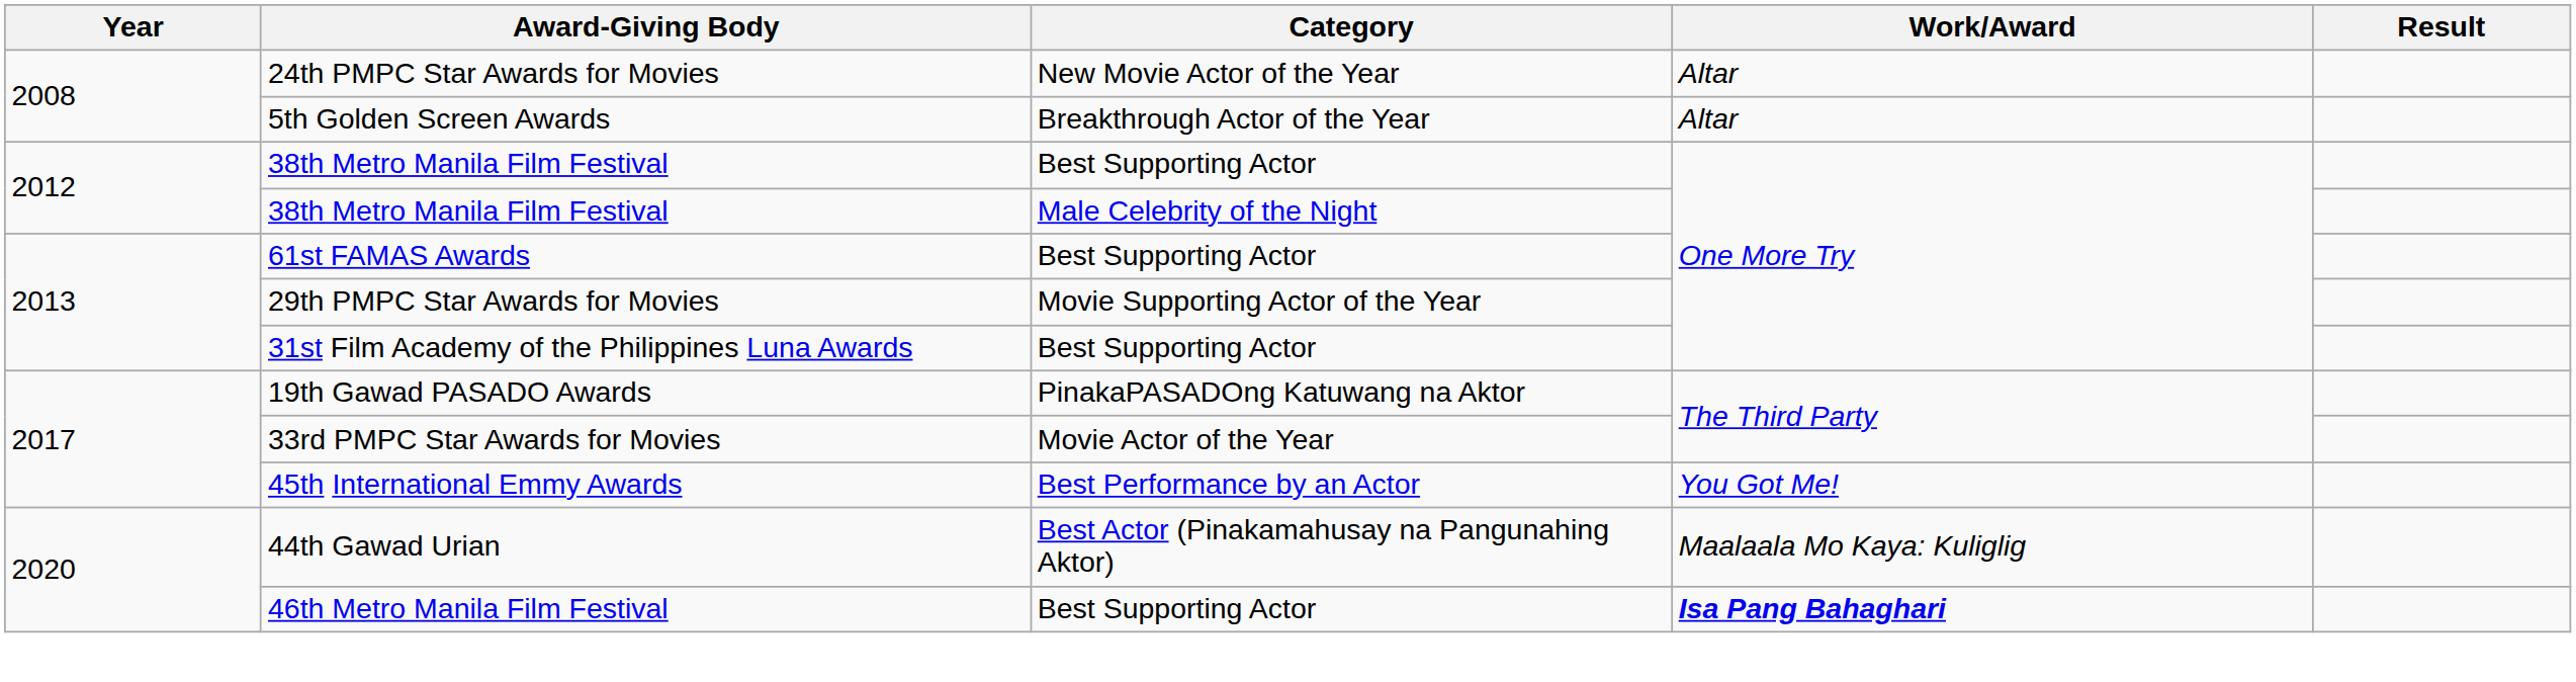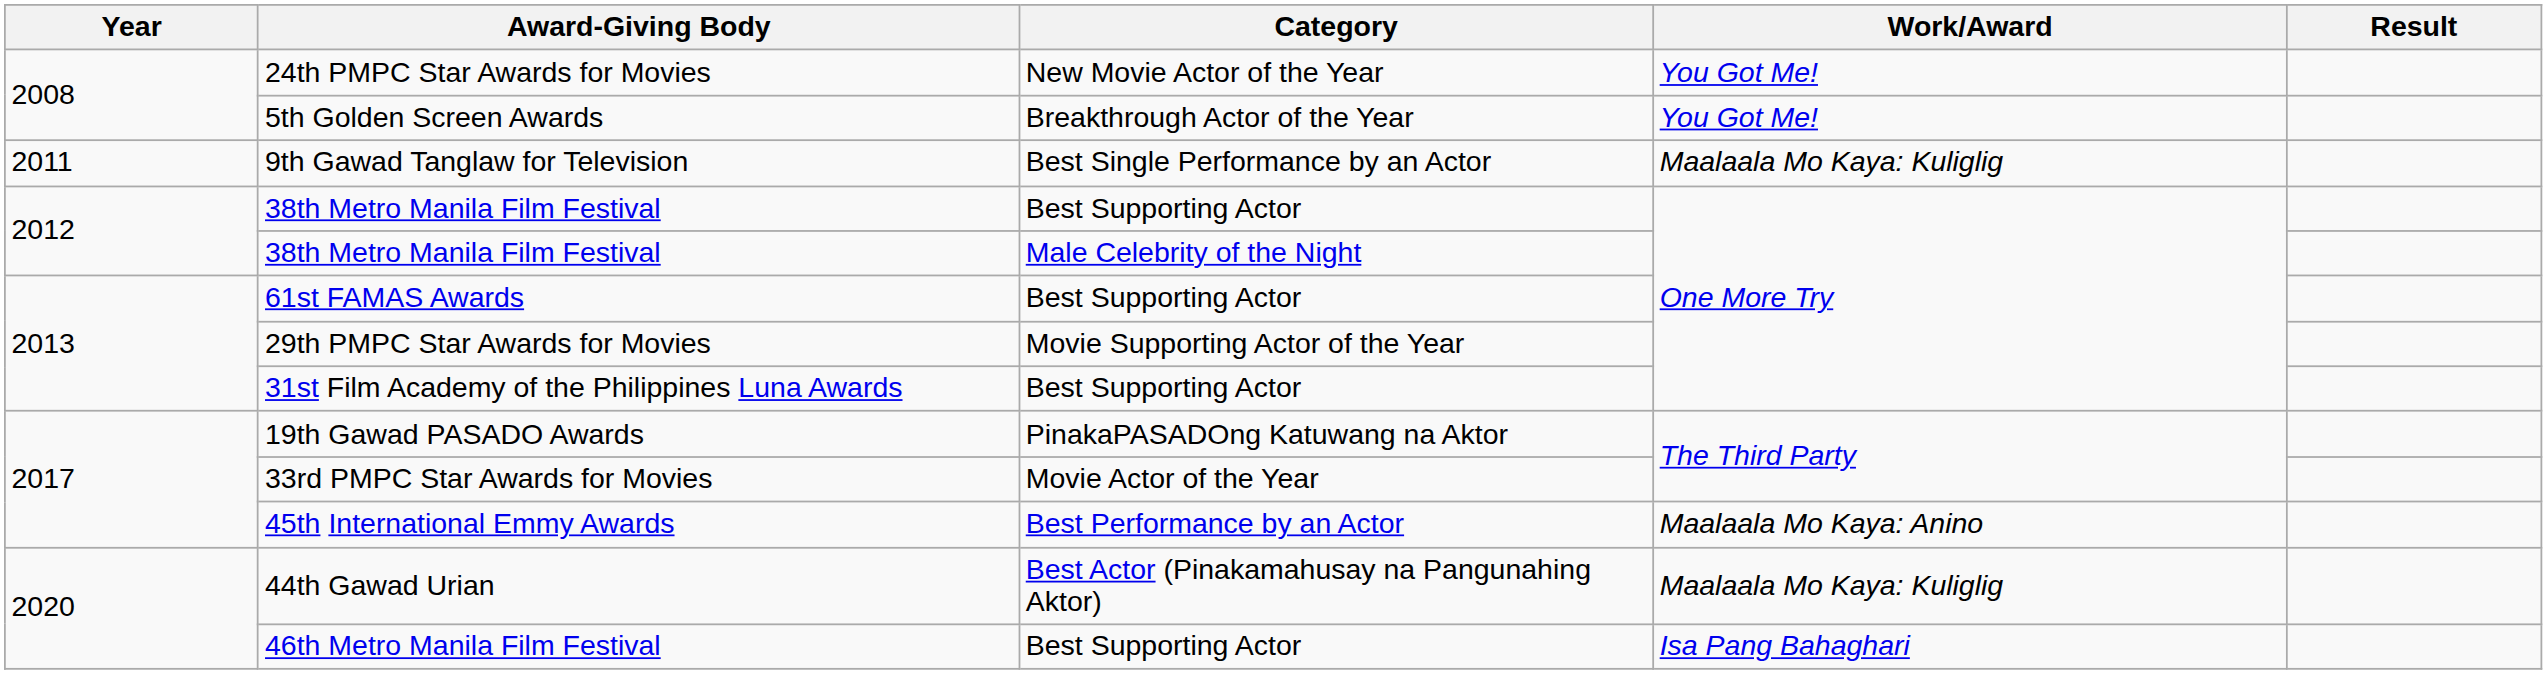24th PMPC Star Awards for Movies | Work/Award: Altar -> You Got Me!
5th Golden Screen Awards | Work/Award: Altar -> You Got Me!
+ row: 2011 | 9th Gawad Tanglaw for Television | Best Single Performance by an Actor | Maalaala Mo Kaya: Kuliglig
45th International Emmy Awards | Work/Award: You Got Me! -> Maalaala Mo Kaya: Anino
46th Metro Manila Film Festival | Work/Award: bold -> normal
